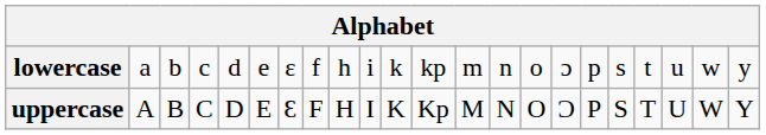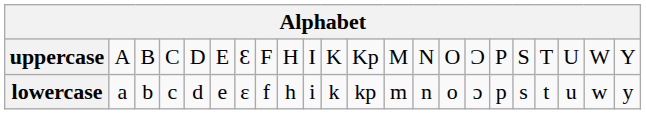rows swapped: uppercase <-> lowercase
